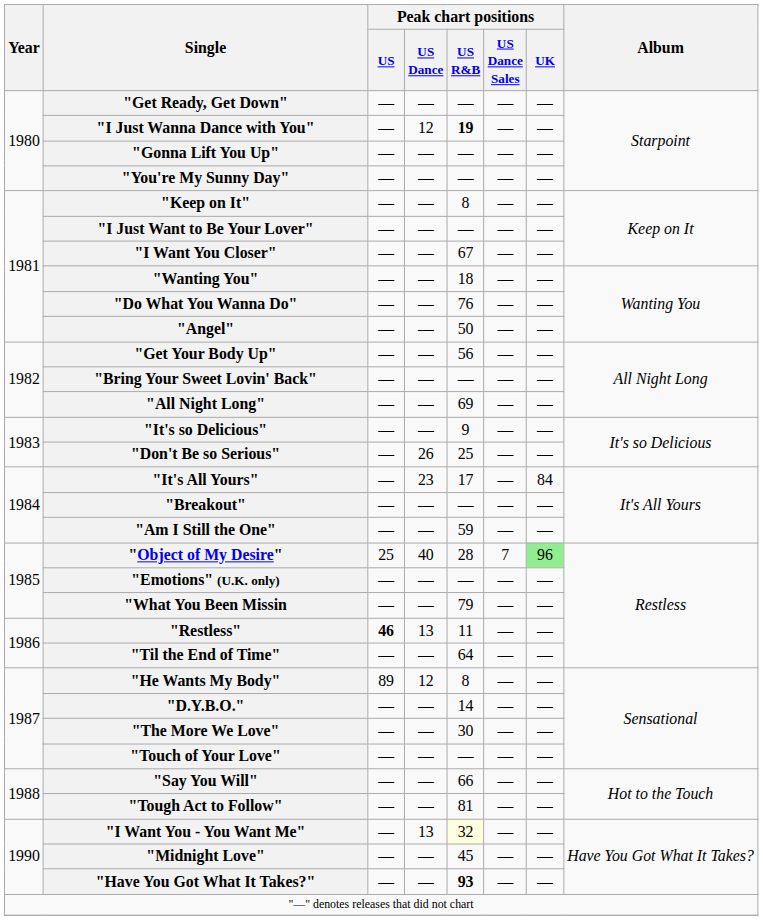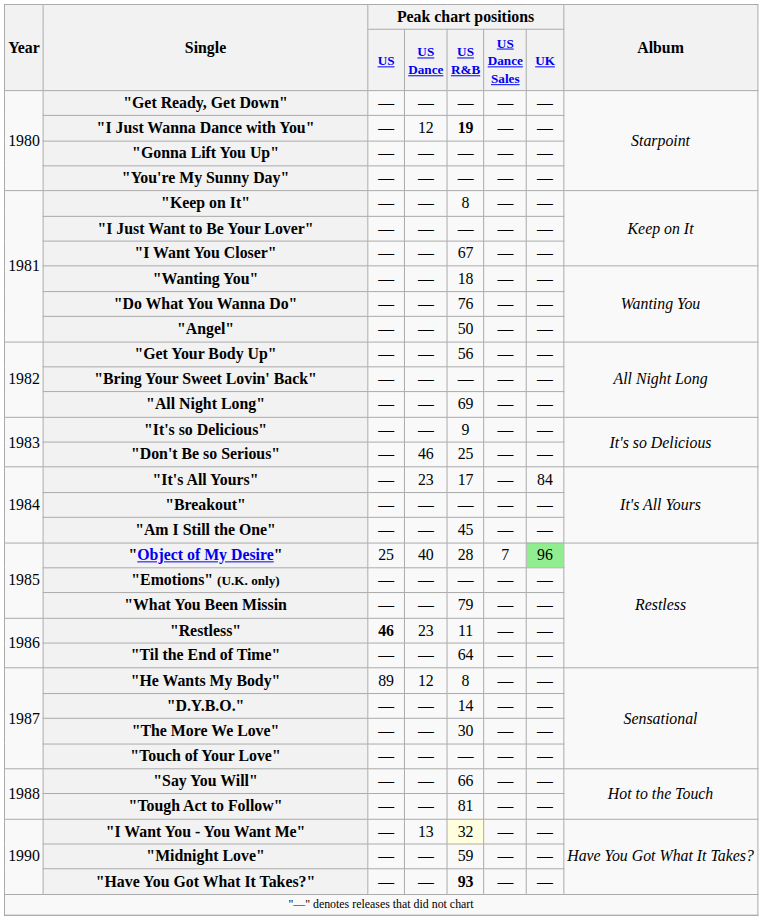"Don't Be so Serious" | Peak chart positions / US Dance: 26 -> 46
"Am I Still the One" | Peak chart positions / US R&B: 59 -> 45
"Restless" | Peak chart positions / US Dance: 13 -> 23
"Midnight Love" | Peak chart positions / US R&B: 45 -> 59
